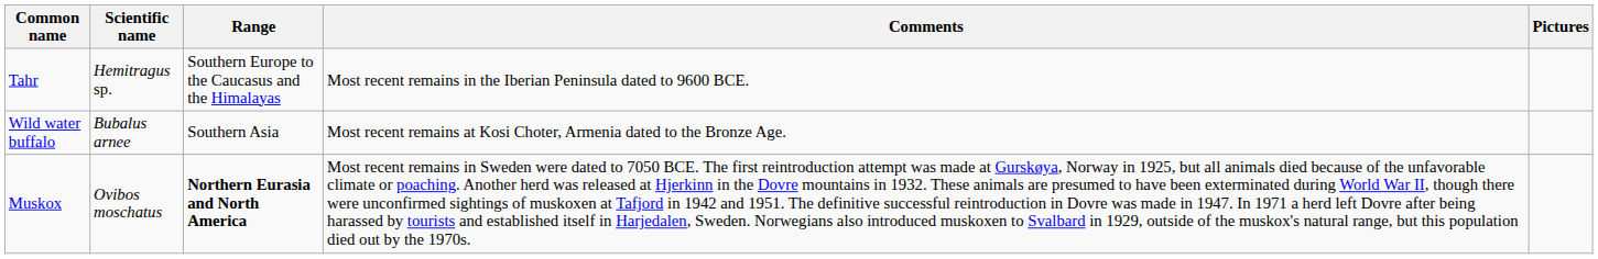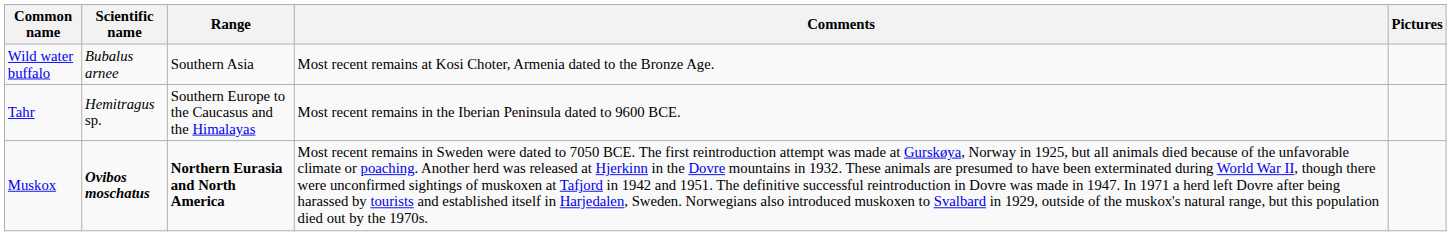rows swapped: Wild water buffalo <-> Tahr
Muskox | Scientific name: normal -> bold
